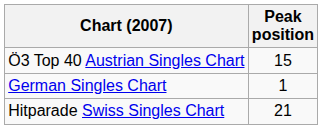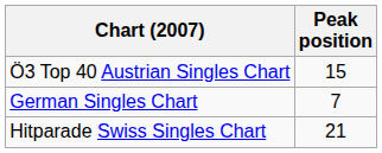German Singles Chart | Peak position: 1 -> 7
